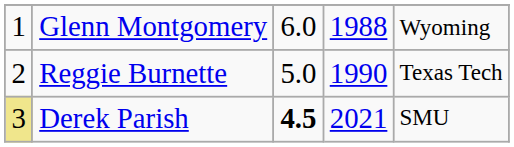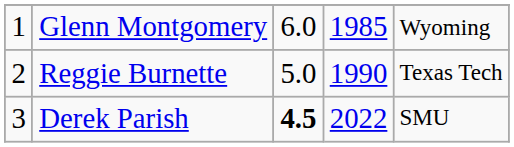Glenn Montgomery | column 4: 1988 -> 1985
Derek Parish | column 1: khaki background -> no background
Derek Parish | column 4: 2021 -> 2022
